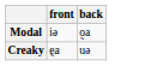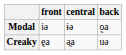+ column: central | ɨə | ə̰a
